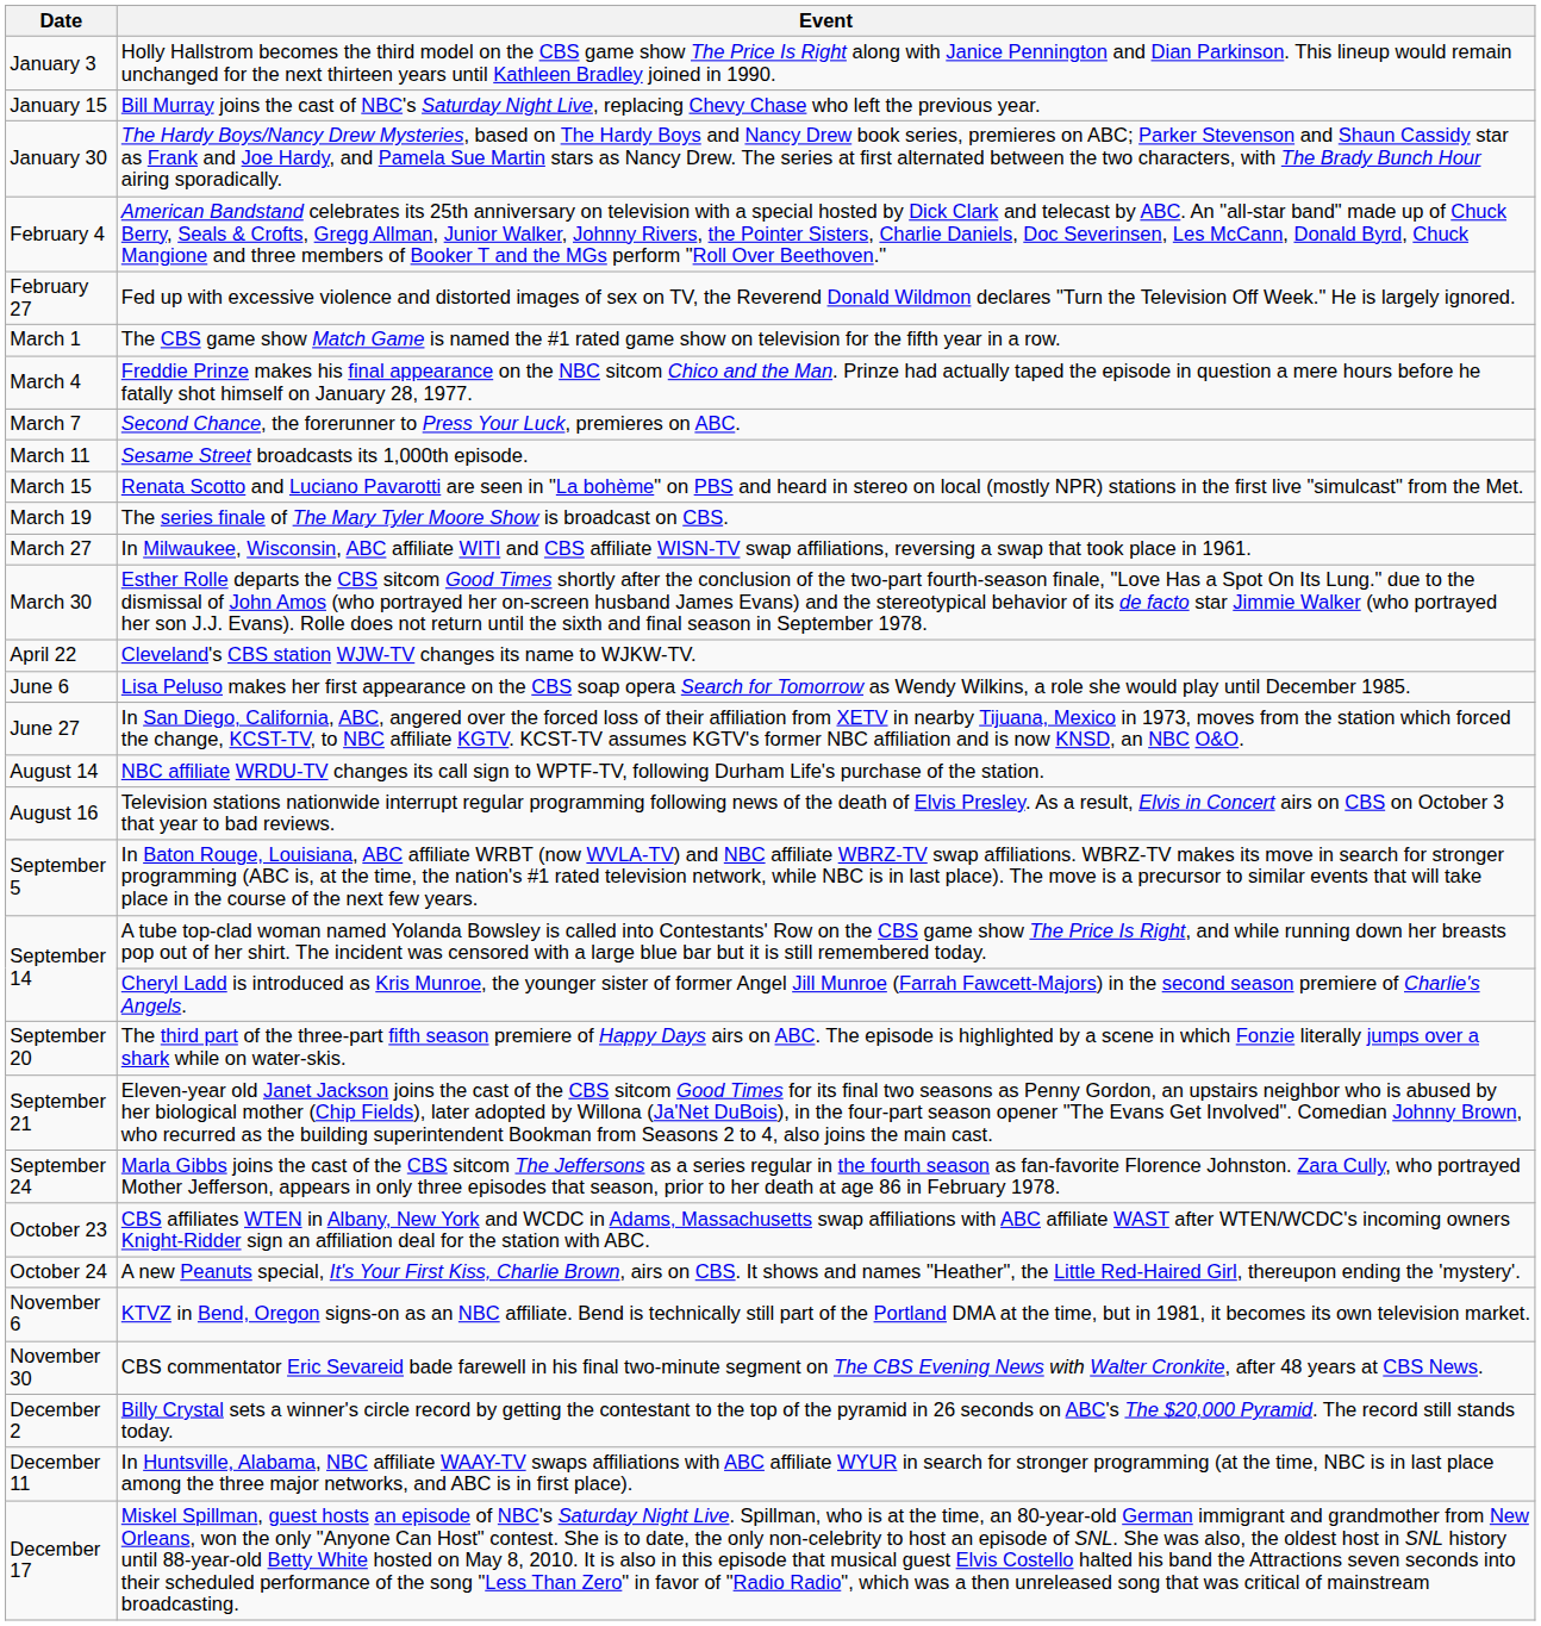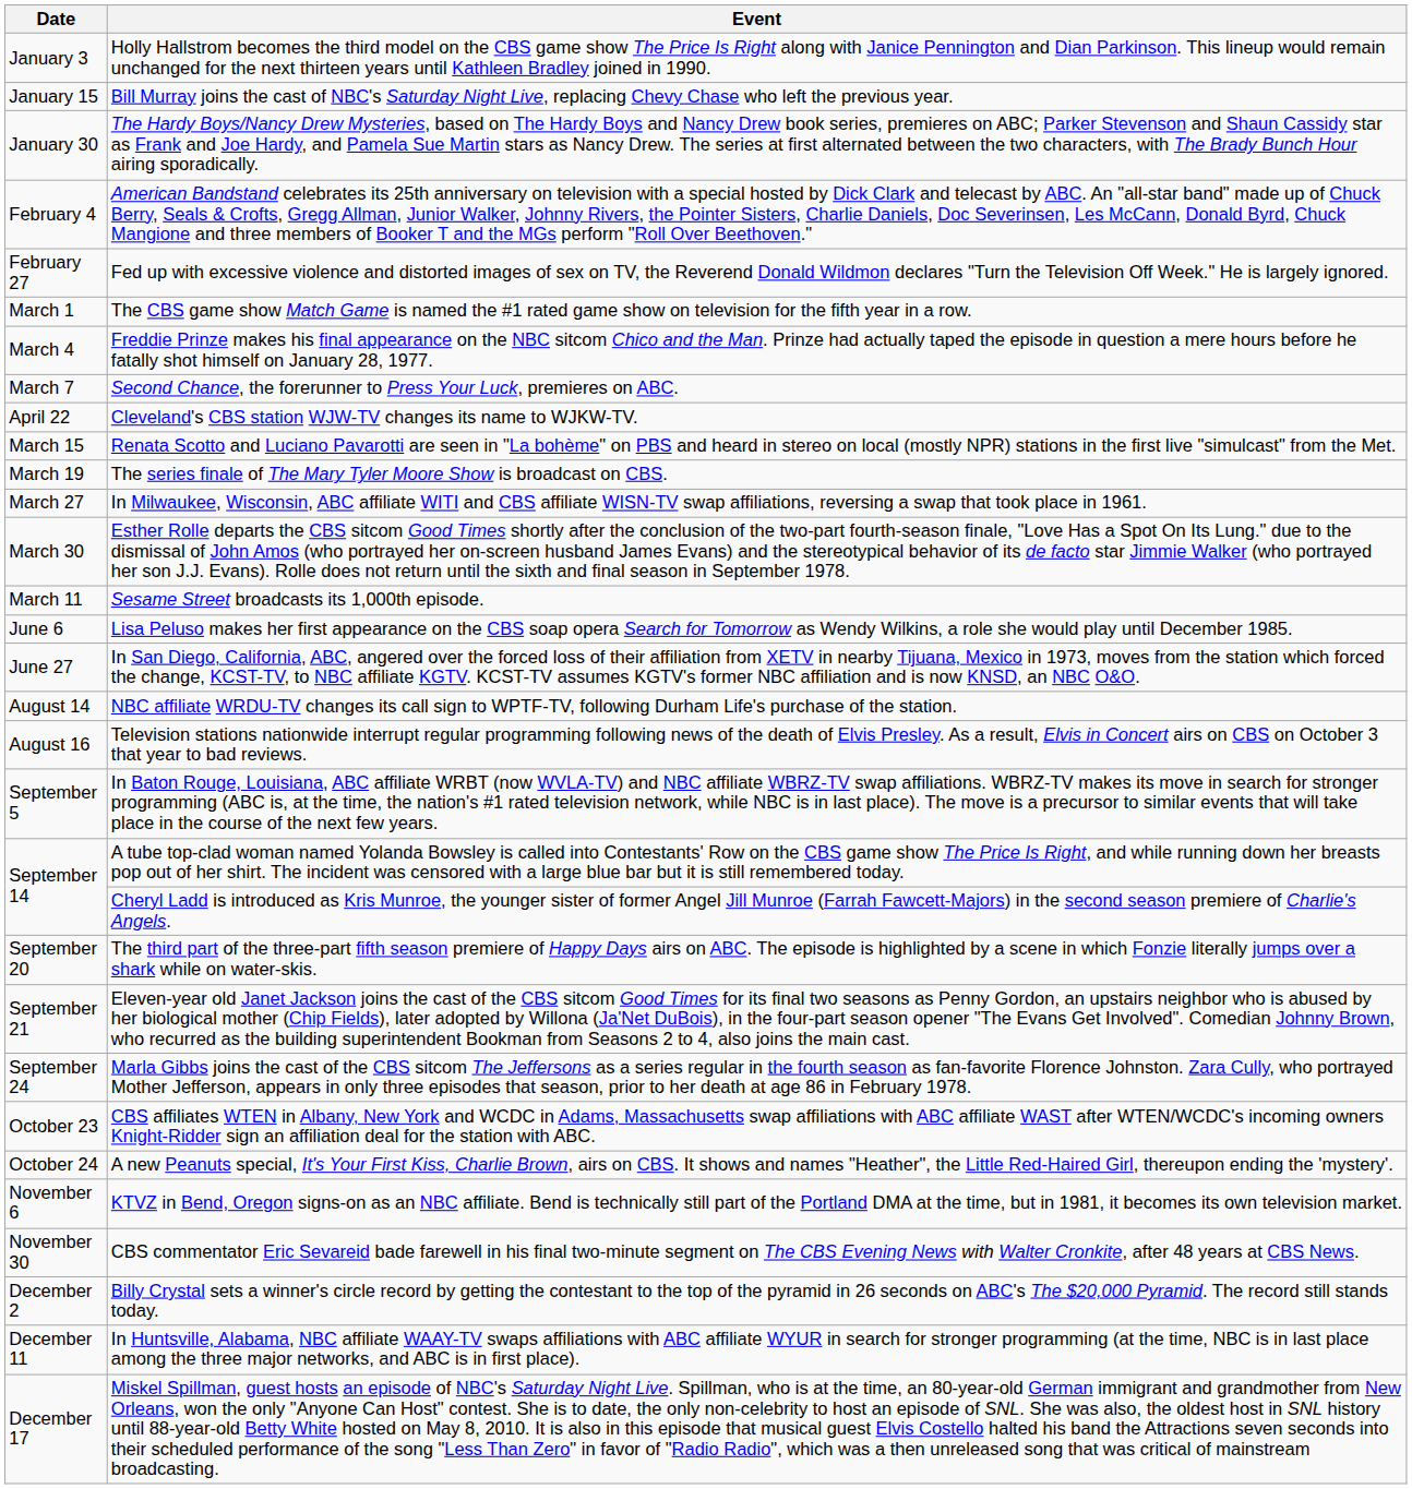rows swapped: Sesame Street broadcasts its 1,000th episode. <-> Cleveland's CBS station WJW-TV changes its name to WJKW-TV.
